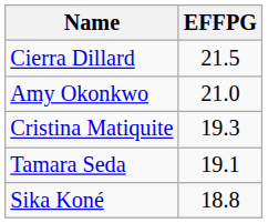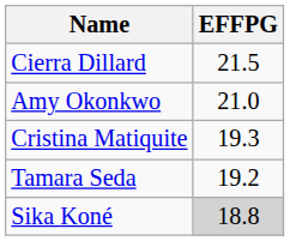Tamara Seda | EFFPG: 19.1 -> 19.2
Sika Koné | EFFPG: no background -> lightgrey background
